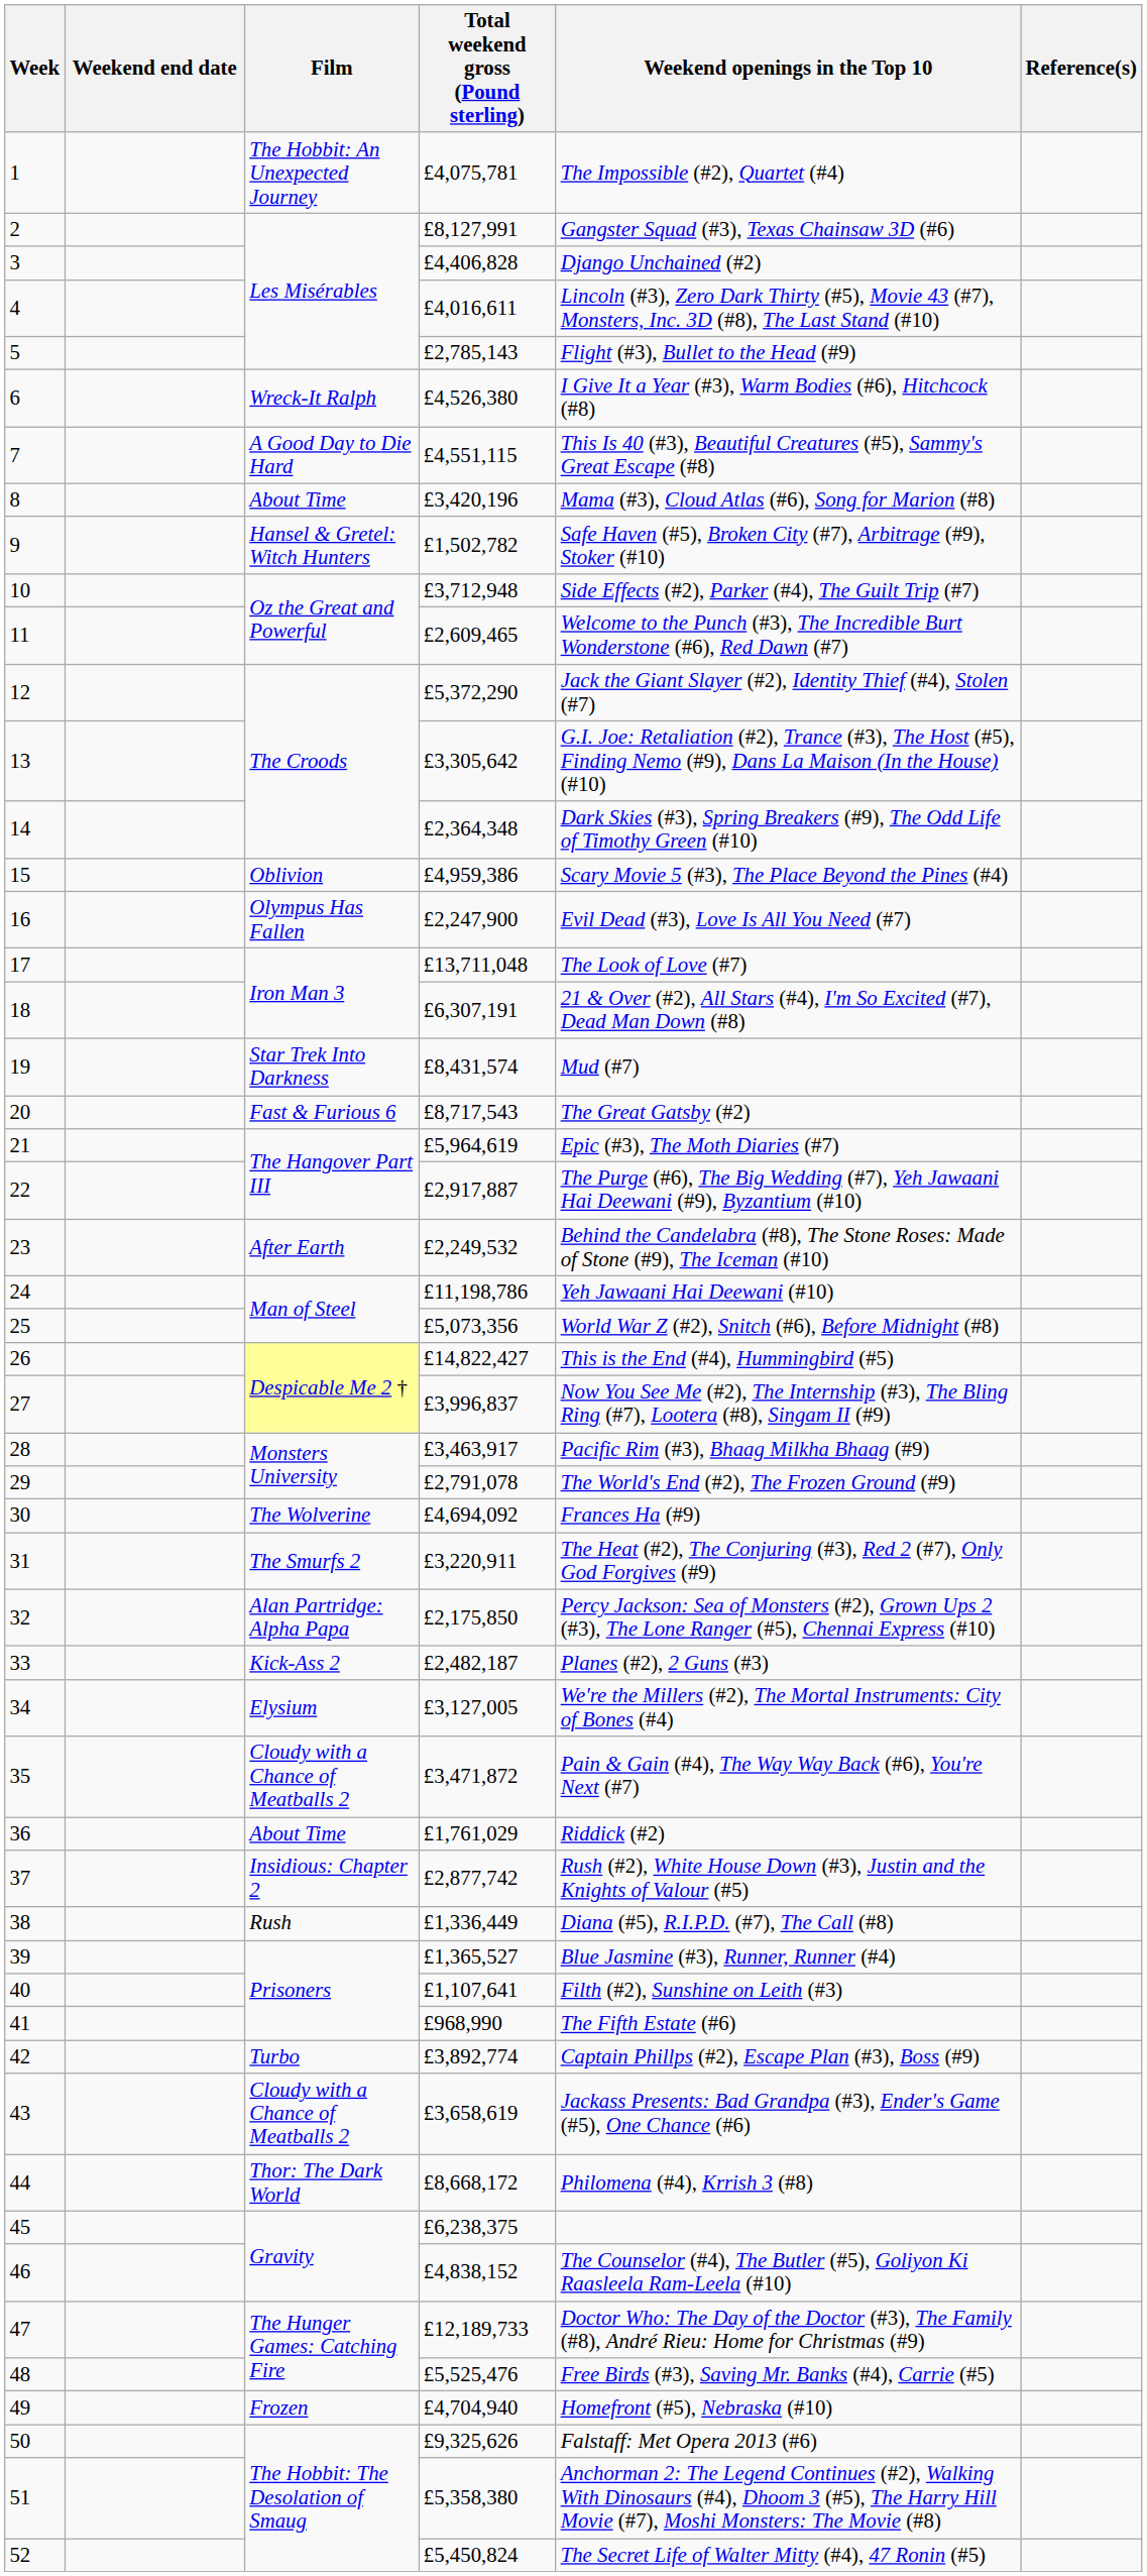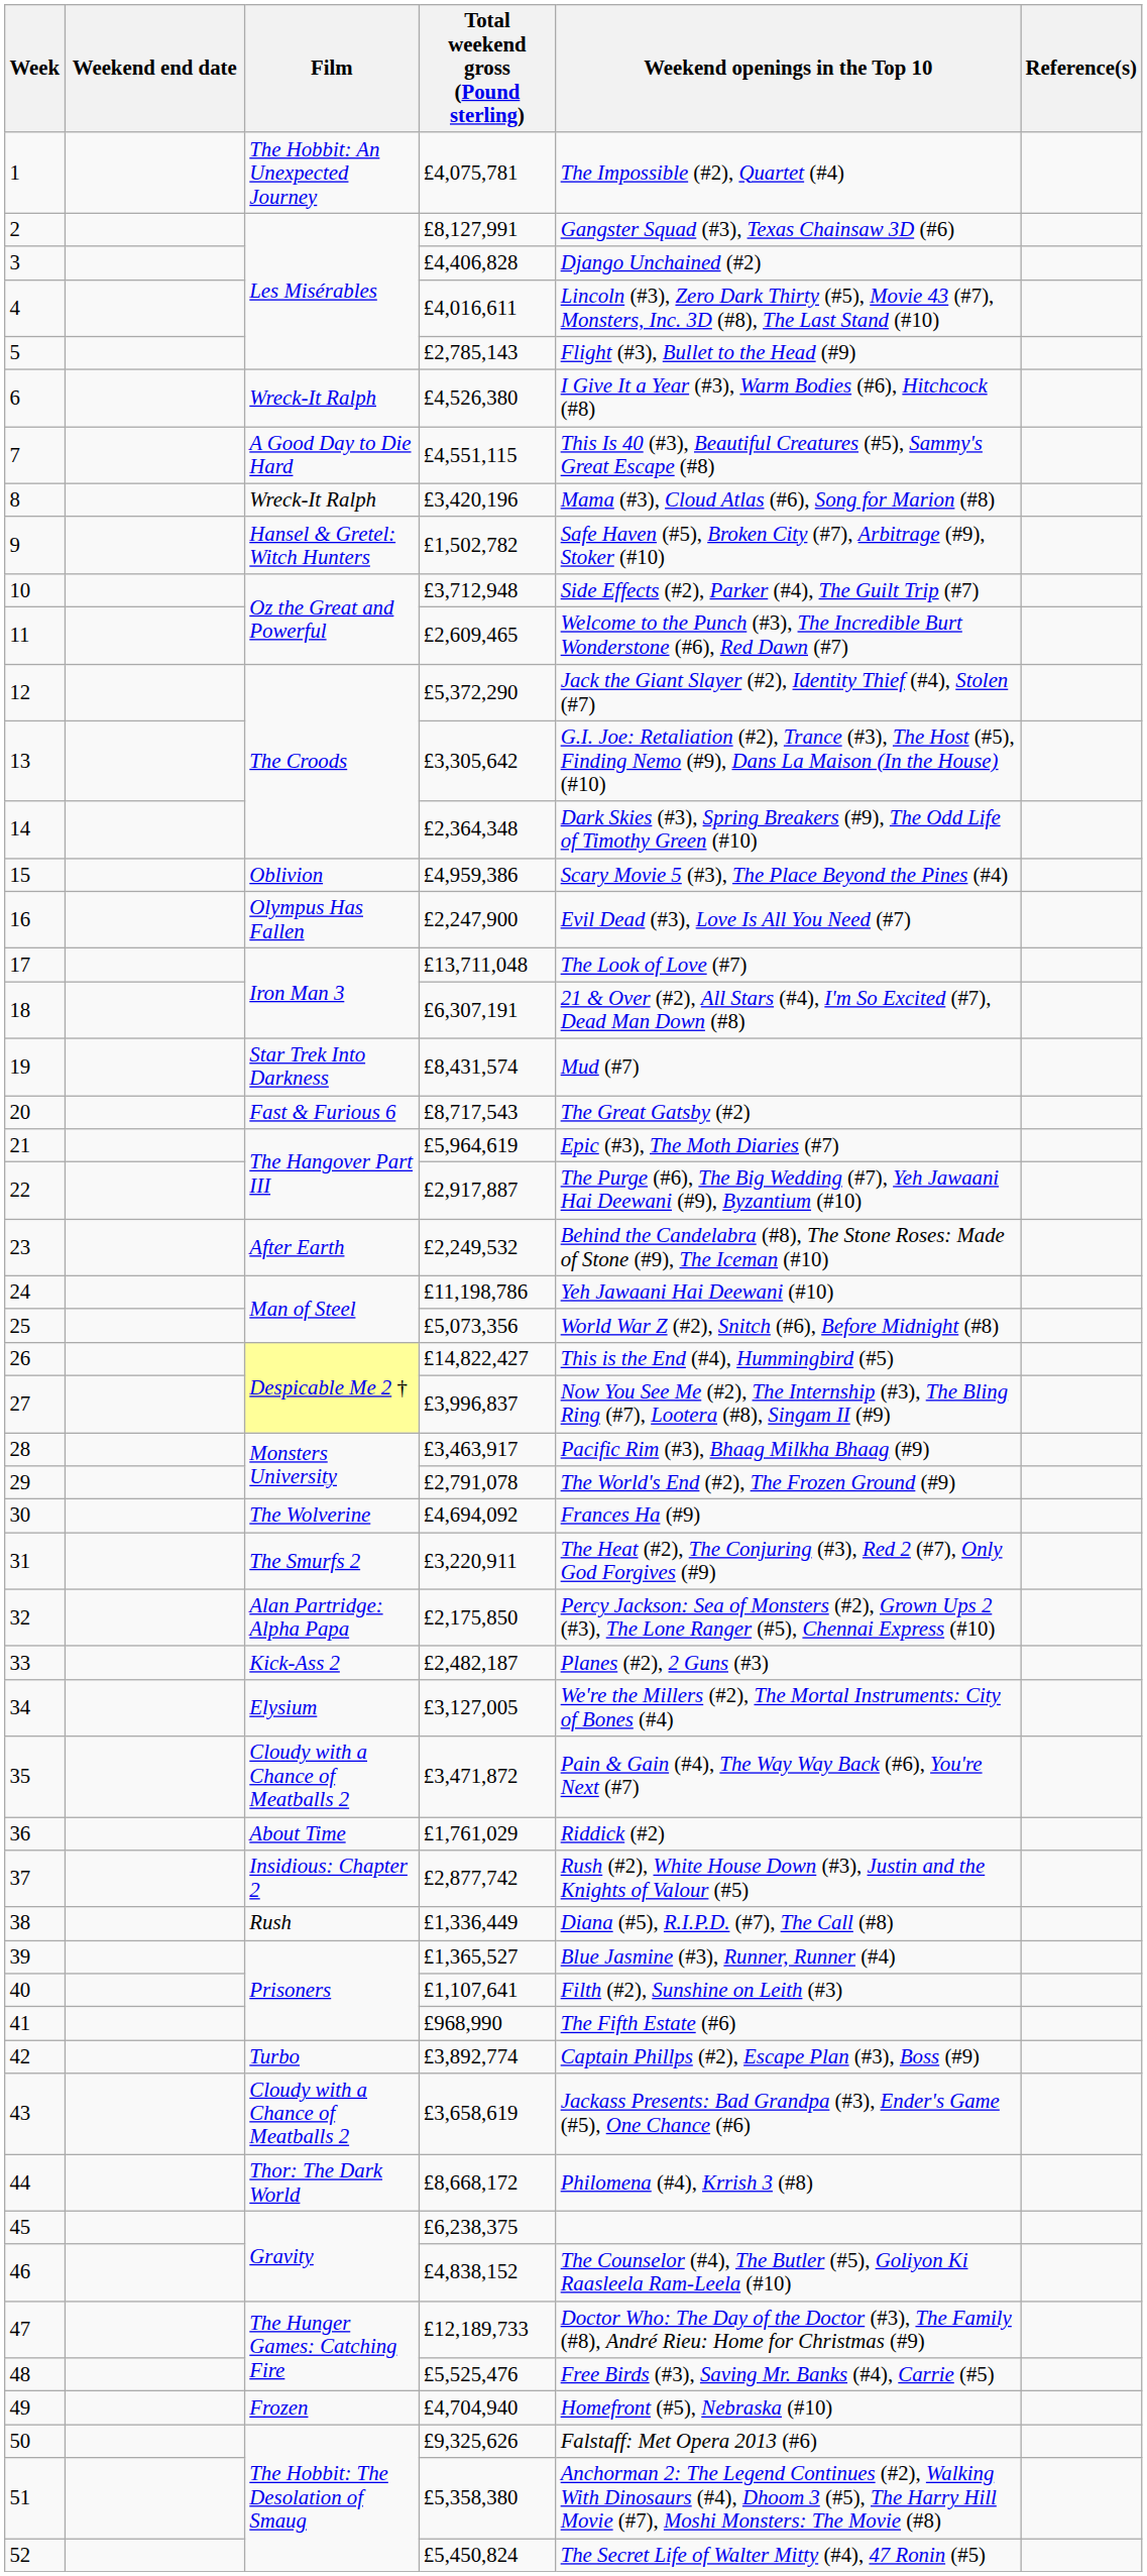8 | Film: About Time -> Wreck-It Ralph
